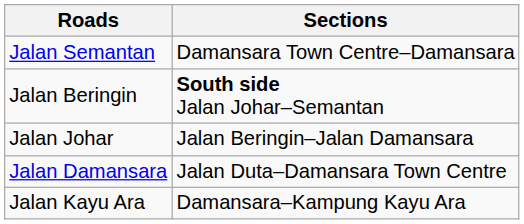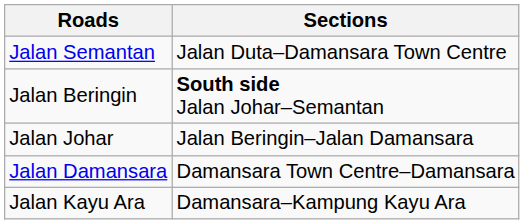Jalan Semantan | Sections: Damansara Town Centre–Damansara -> Jalan Duta–Damansara Town Centre
Jalan Damansara | Sections: Jalan Duta–Damansara Town Centre -> Damansara Town Centre–Damansara
